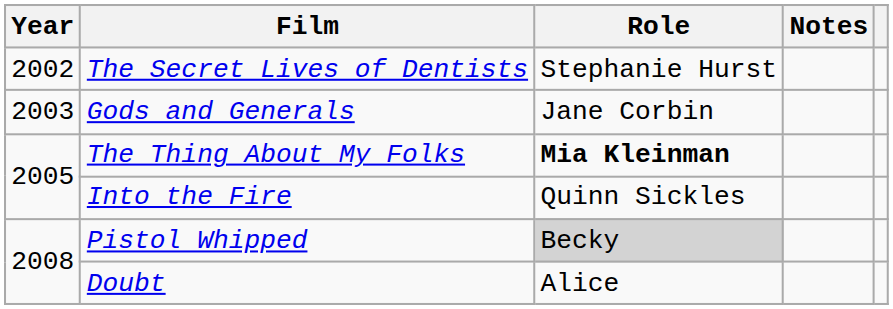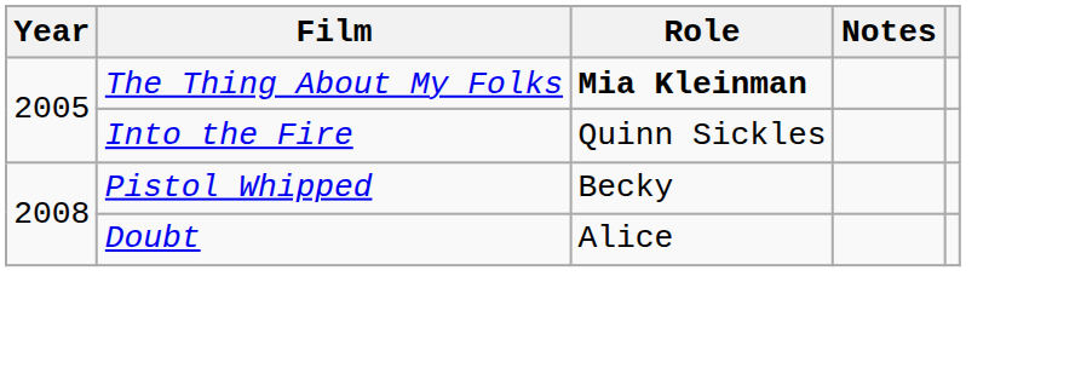- row: 2002 | The Secret Lives of Dentists | Stephanie Hurst
- row: 2003 | Gods and Generals | Jane Corbin
Pistol Whipped | Role: lightgrey background -> no background
